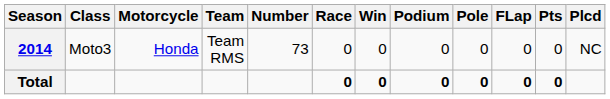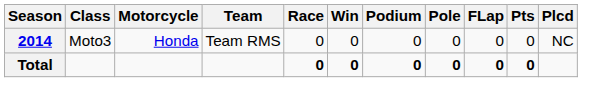- column: Number | 73
